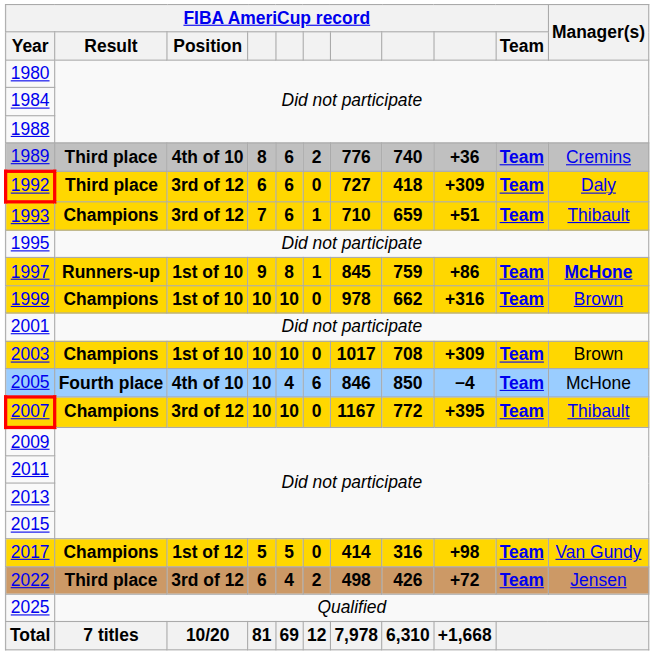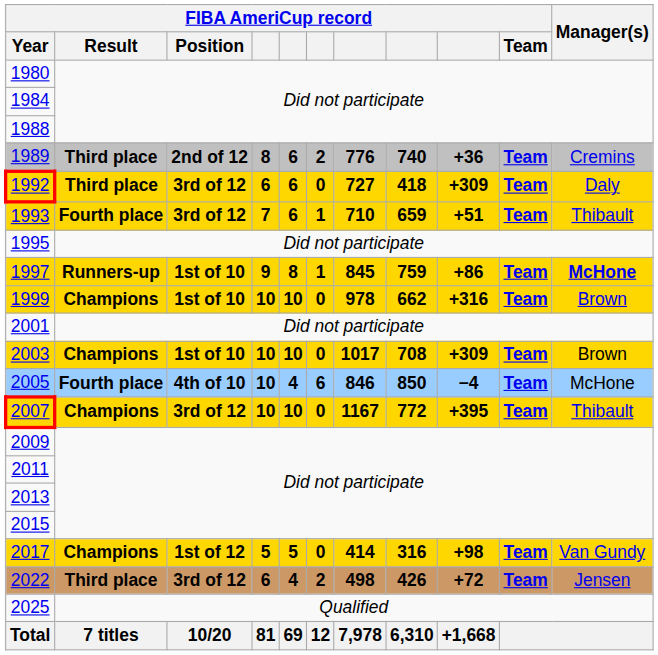1989 | FIBA AmeriCup record / Position: 4th of 10 -> 2nd of 12
1993 | FIBA AmeriCup record / Result: Champions -> Fourth place
